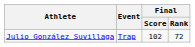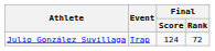Julio González Suvillaga | Final / Score: 102 -> 124
